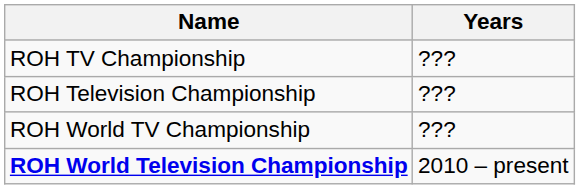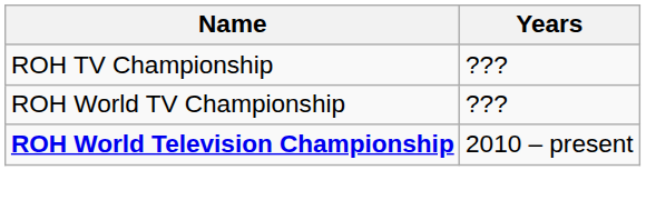- row: ROH Television Championship | ???
